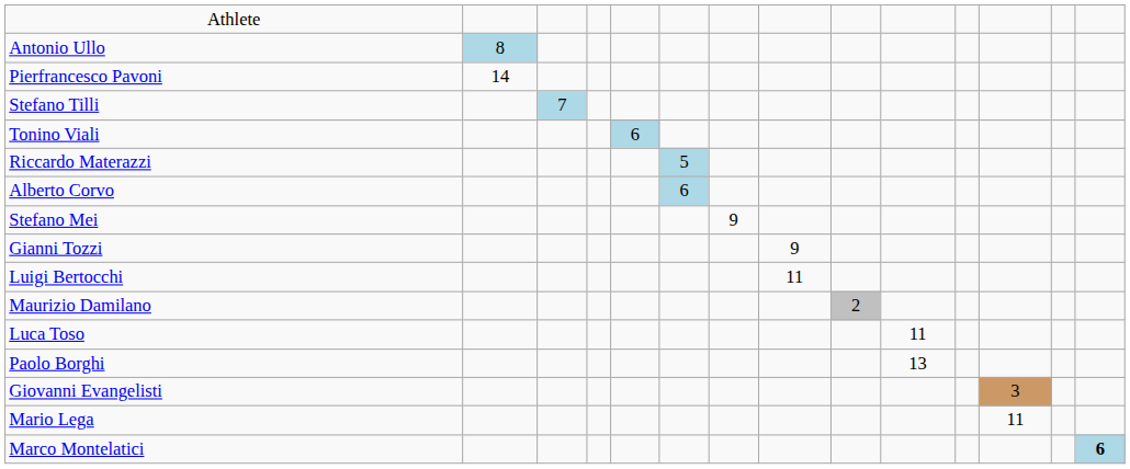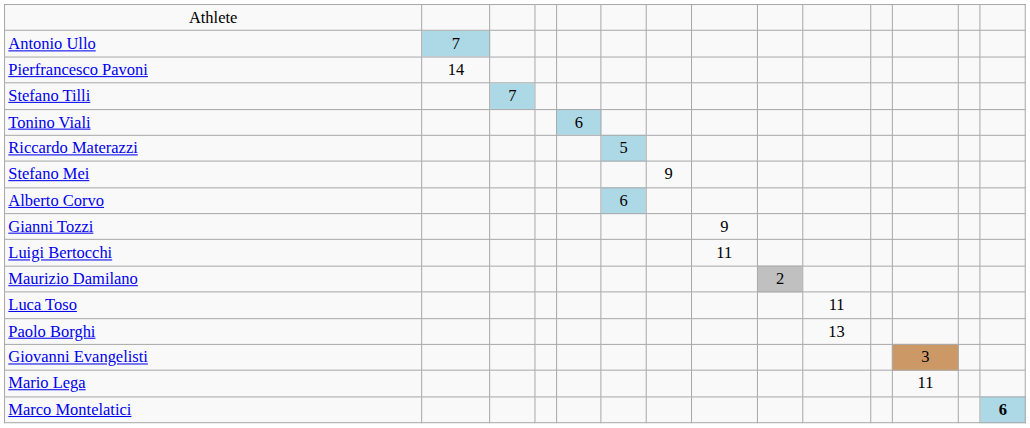Antonio Ullo | column 2: 8 -> 7
rows swapped: Alberto Corvo <-> Stefano Mei
